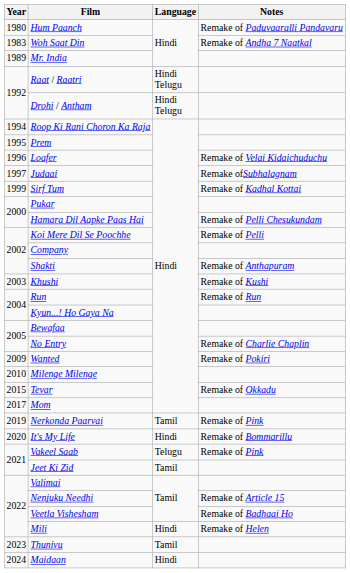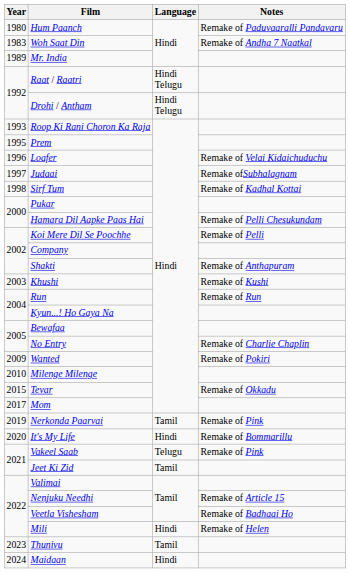Roop Ki Rani Choron Ka Raja | Year: 1994 -> 1993
Sirf Tum | Year: 1999 -> 1998
